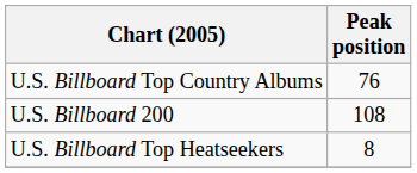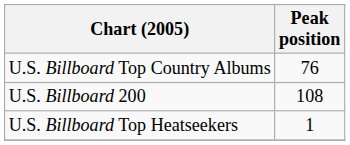U.S. Billboard Top Heatseekers | Peak position: 8 -> 1
